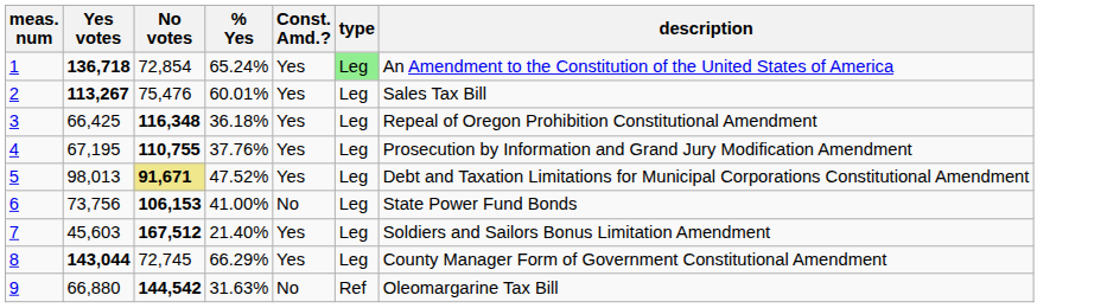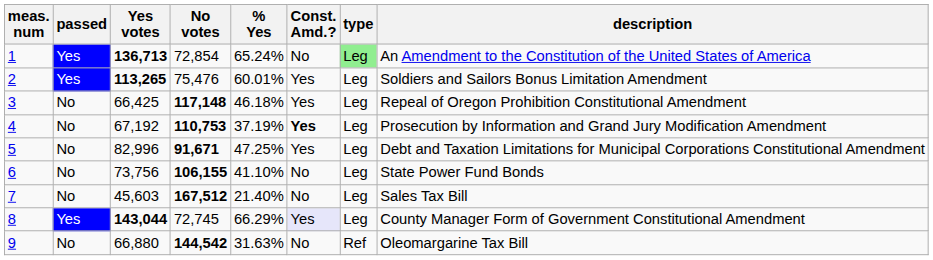+ column: passed | Yes | Yes | No | No | No | No | No | Yes | No
1 | Yes votes: 136,718 -> 136,713
1 | Const. Amd.?: Yes -> No
2 | Yes votes: 113,267 -> 113,265
2 | description: Sales Tax Bill -> Soldiers and Sailors Bonus Limitation Amendment
3 | No votes: 116,348 -> 117,148
3 | % Yes: 36.18% -> 46.18%
4 | Yes votes: 67,195 -> 67,192
4 | No votes: 110,755 -> 110,753
4 | % Yes: 37.76% -> 37.19%
4 | Const. Amd.?: normal -> bold
5 | Yes votes: 98,013 -> 82,996
5 | No votes: khaki background -> no background
5 | % Yes: 47.52% -> 47.25%
6 | No votes: 106,153 -> 106,155
6 | % Yes: 41.00% -> 41.10%
7 | Const. Amd.?: Yes -> No
7 | description: Soldiers and Sailors Bonus Limitation Amendment -> Sales Tax Bill
8 | Const. Amd.?: no background -> lavender background
